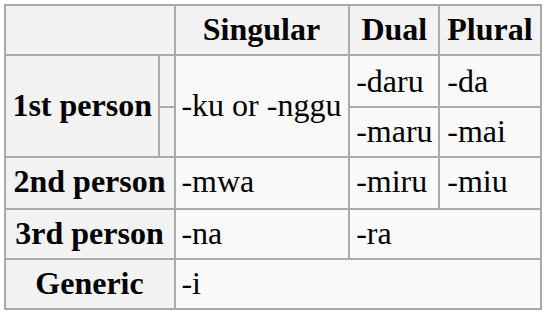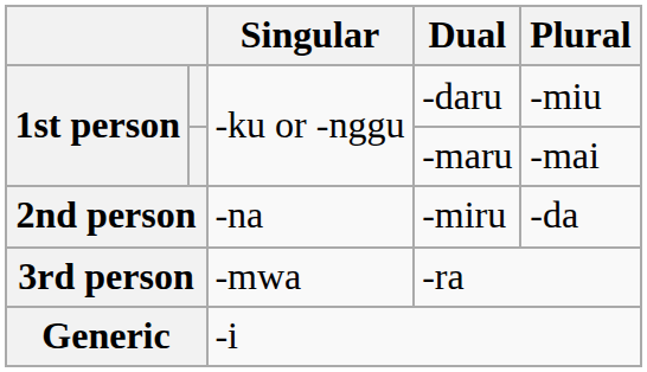-daru | Plural: -da -> -miu
-miru | Singular: -mwa -> -na
-miru | Plural: -miu -> -da
-ra | Singular: -na -> -mwa
